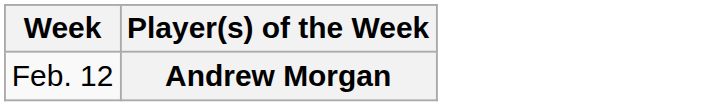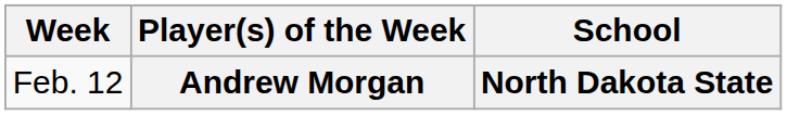+ column: School | North Dakota State
